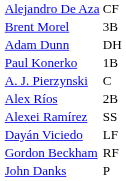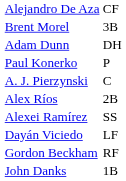Paul Konerko | column 3: 1B -> P
John Danks | column 3: P -> 1B
